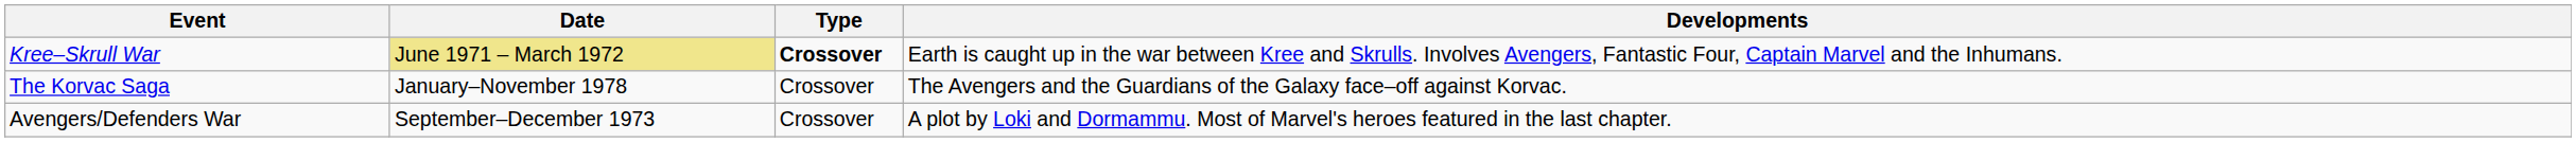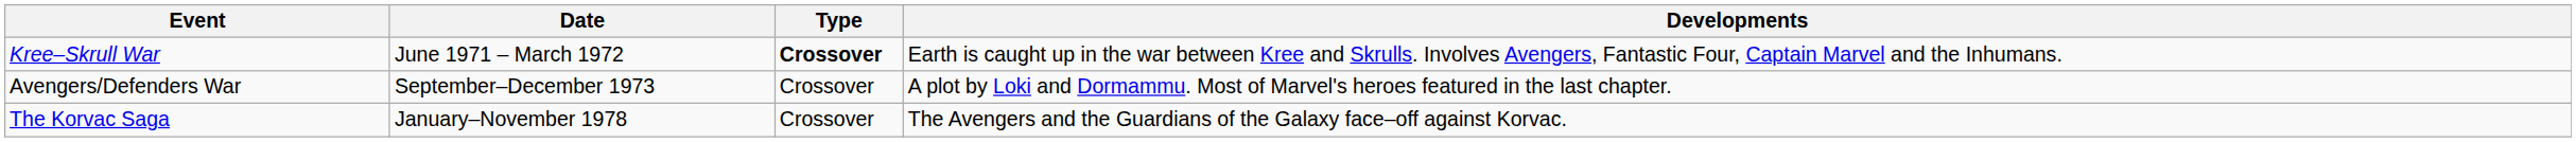Kree–Skrull War | Date: khaki background -> no background
rows swapped: Avengers/Defenders War <-> The Korvac Saga
